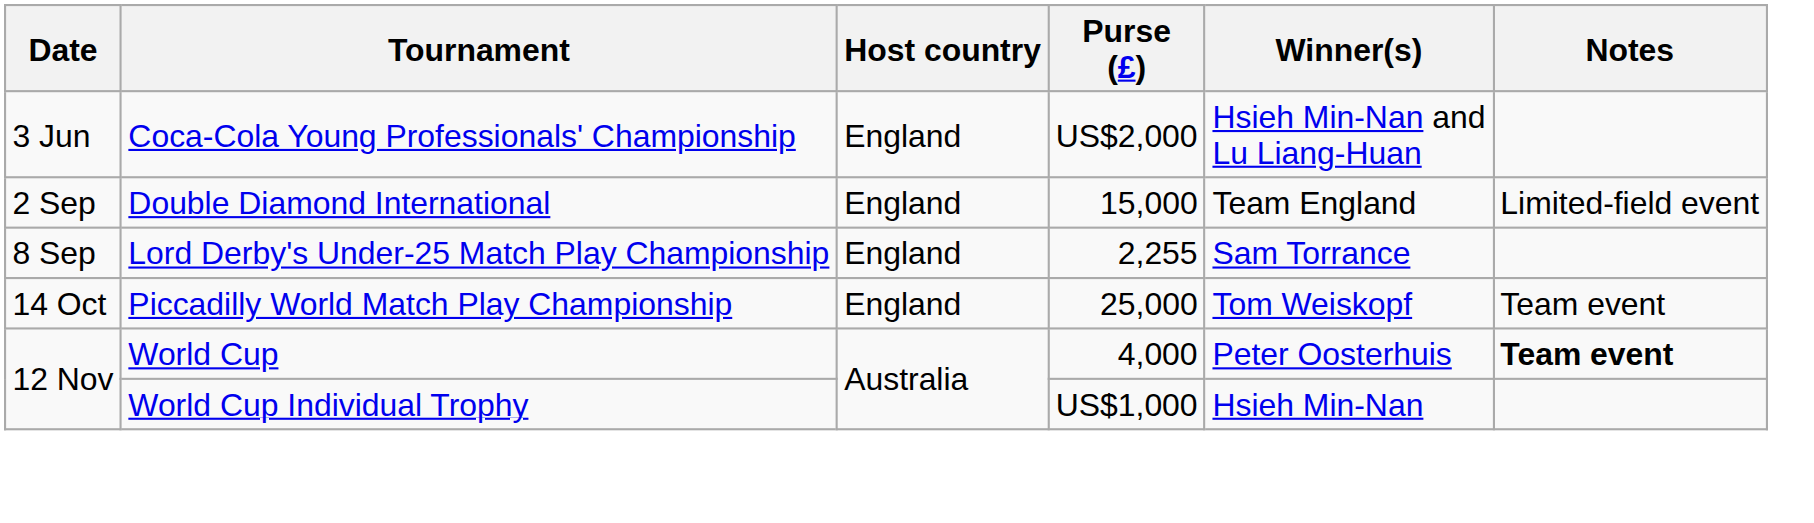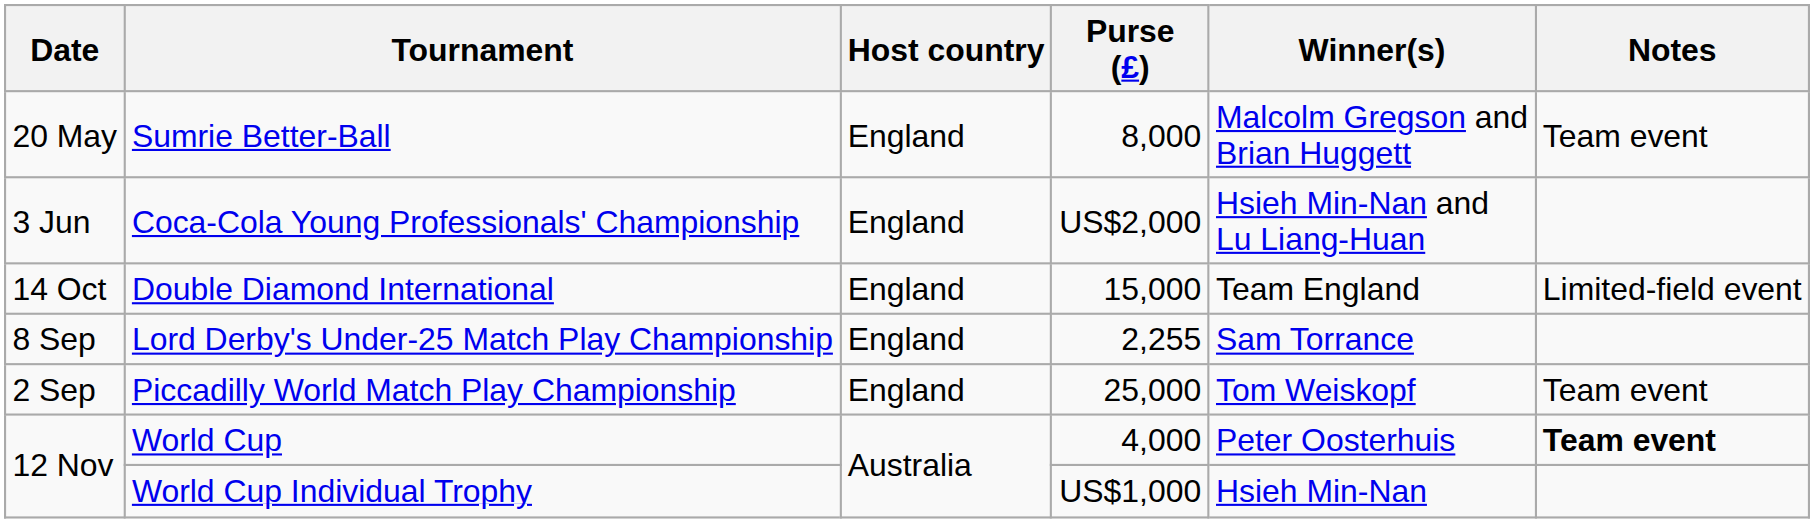+ row: 20 May | Sumrie Better-Ball | England | 8,000 | Malcolm Gregson and Brian Huggett | Team event
Double Diamond International | Date: 2 Sep -> 14 Oct
Piccadilly World Match Play Championship | Date: 14 Oct -> 2 Sep
